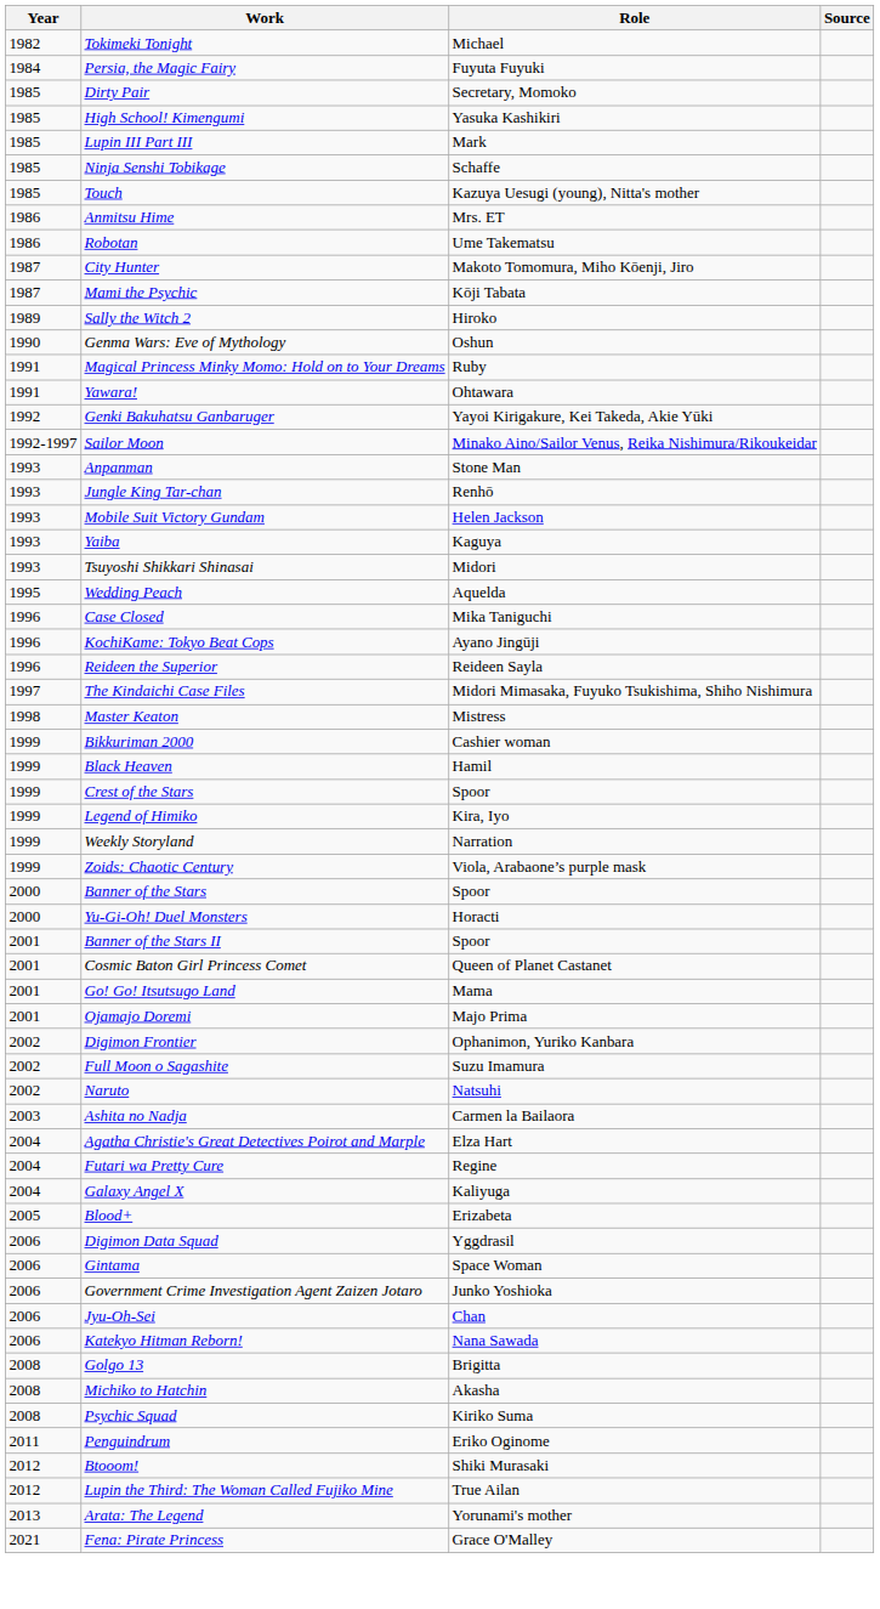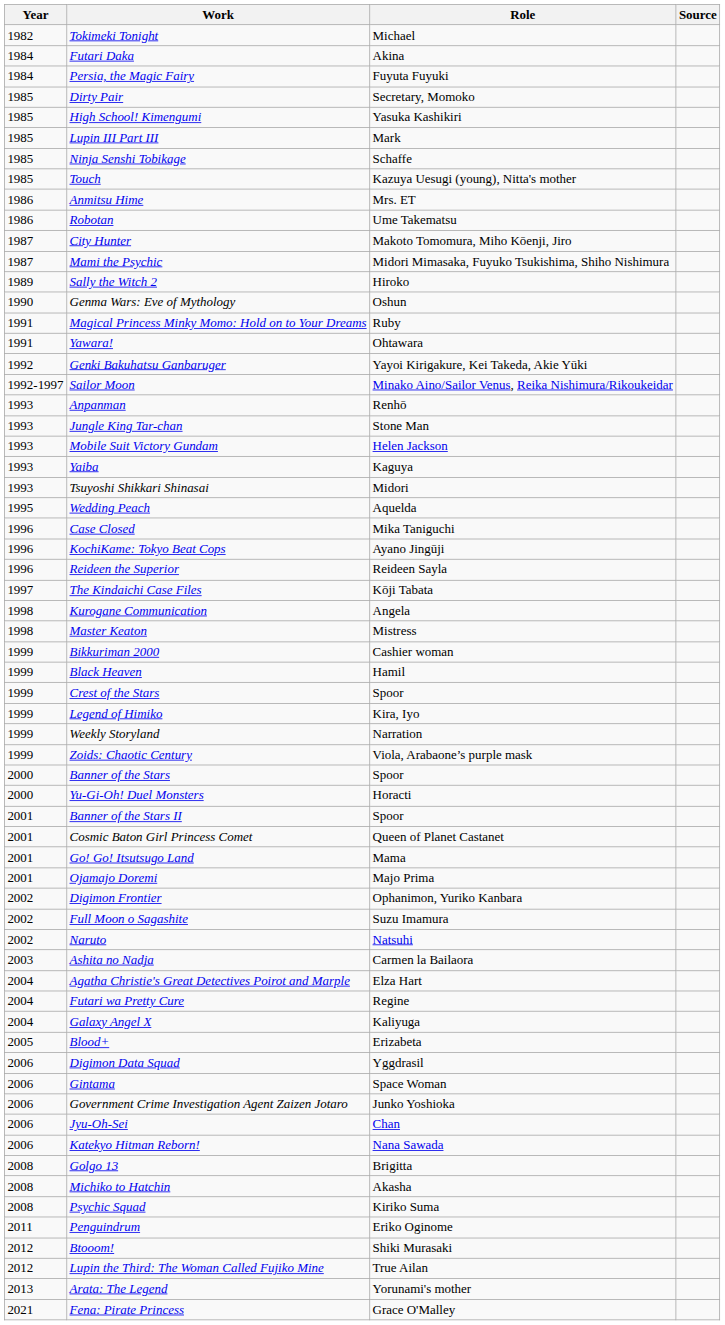+ row: 1984 | Futari Daka | Akina
Mami the Psychic | Role: Kōji Tabata -> Midori Mimasaka, Fuyuko Tsukishima, Shiho Nishimura
Anpanman | Role: Stone Man -> Renhō
Jungle King Tar-chan | Role: Renhō -> Stone Man
The Kindaichi Case Files | Role: Midori Mimasaka, Fuyuko Tsukishima, Shiho Nishimura -> Kōji Tabata
+ row: 1998 | Kurogane Communication | Angela
